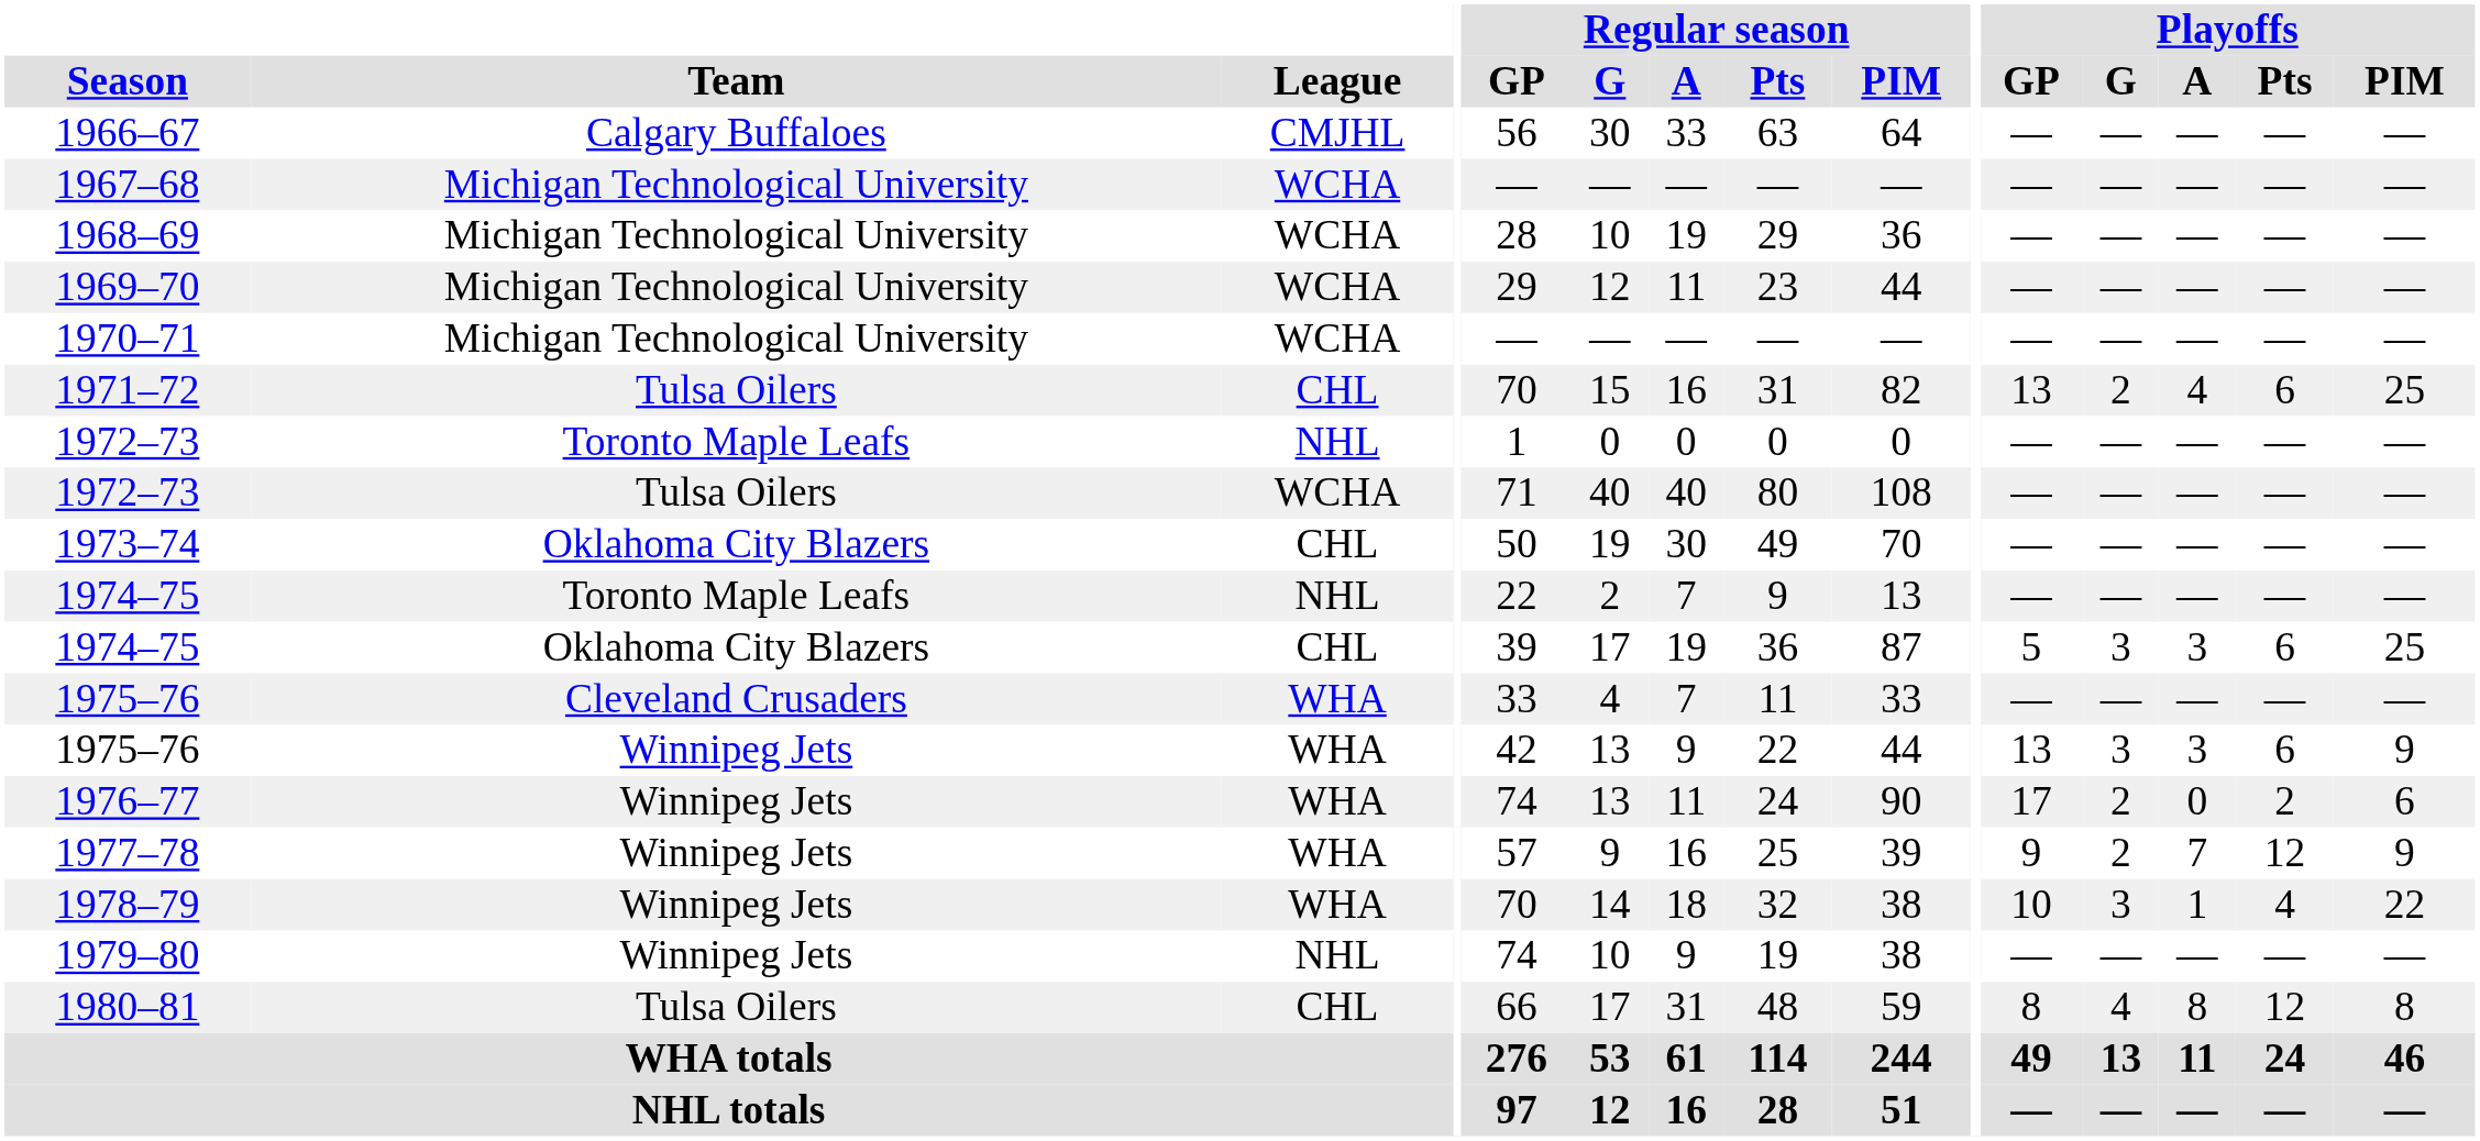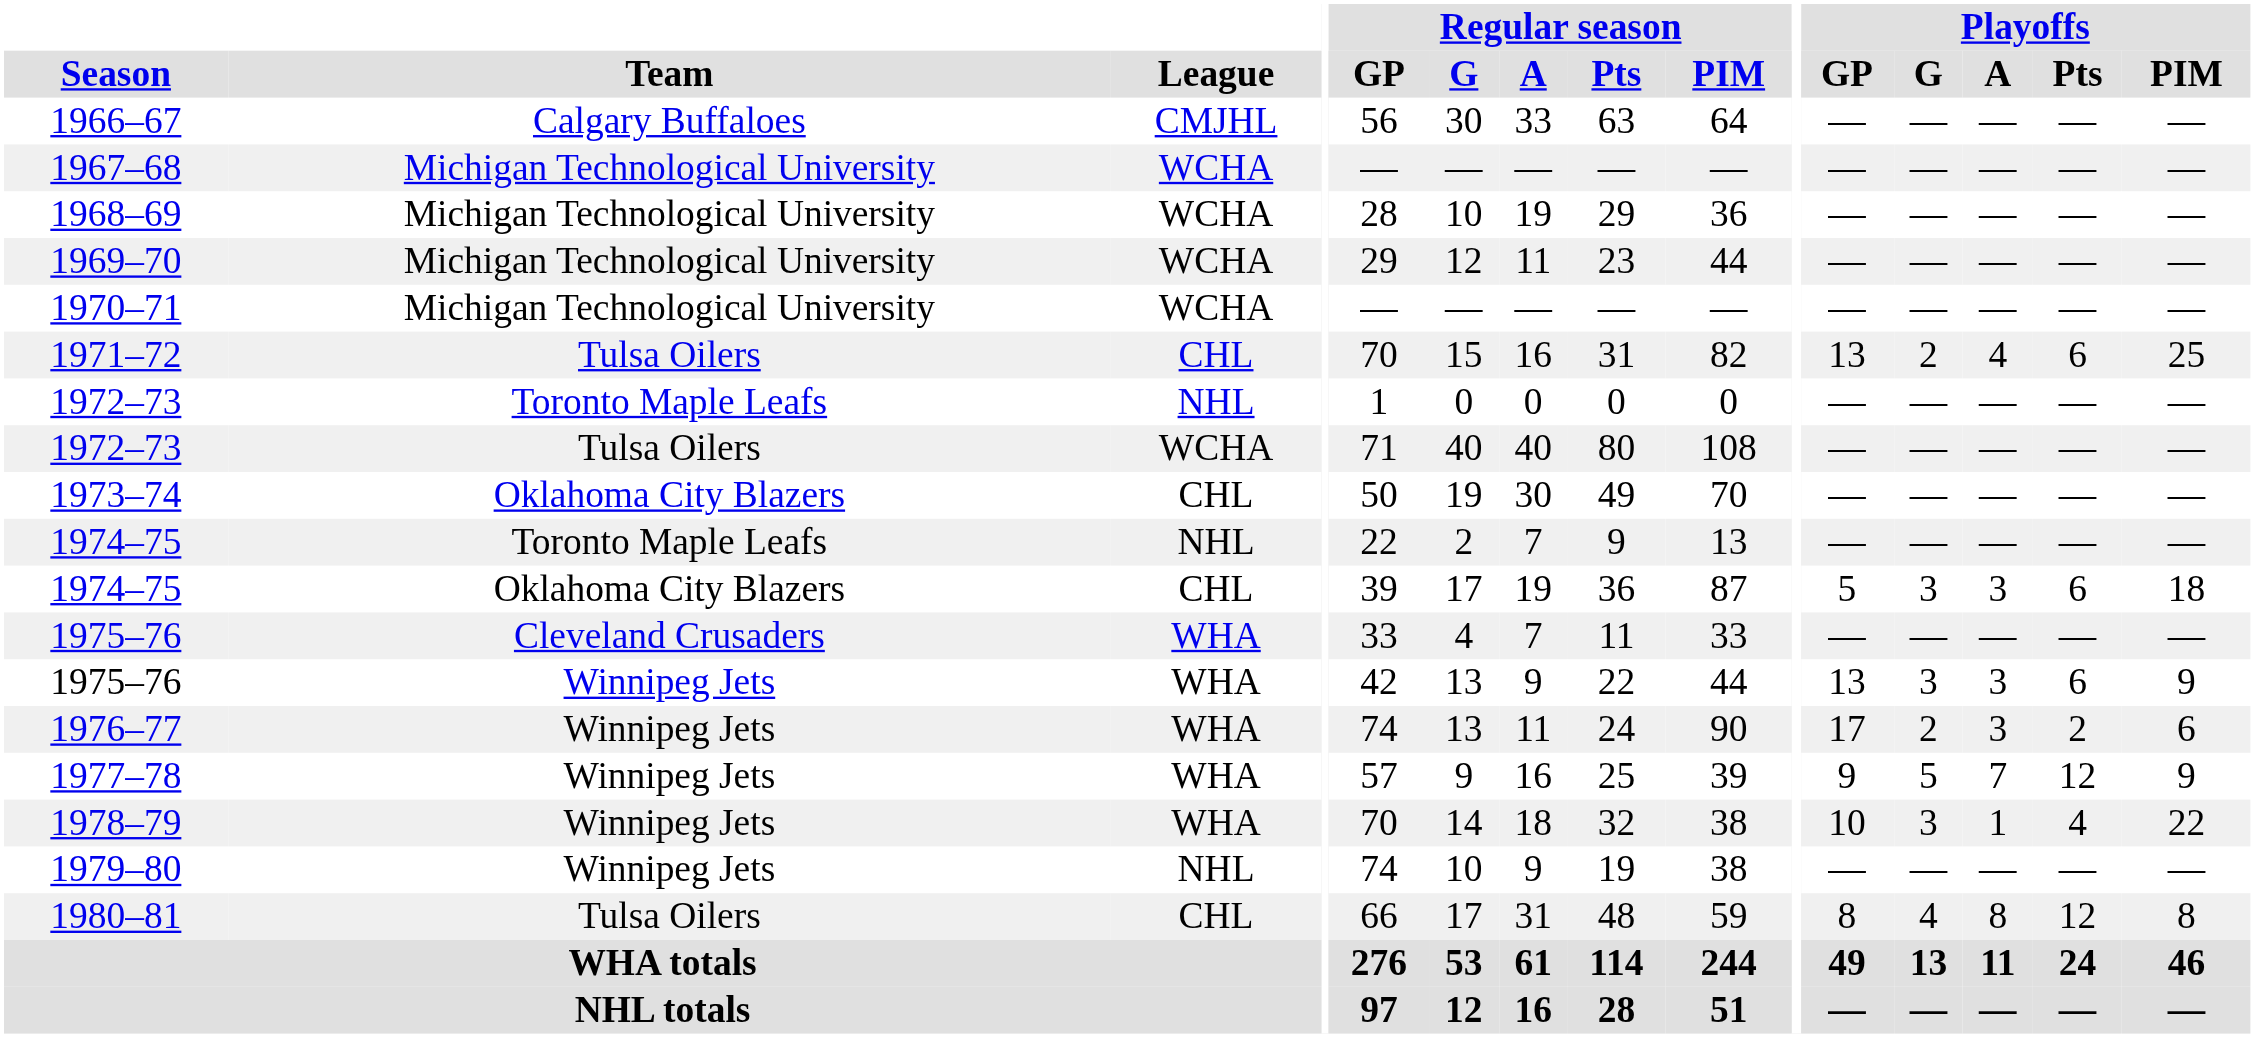1974–75 / Oklahoma City Blazers | Playoffs / PIM: 25 -> 18
1976–77 | Playoffs / A: 0 -> 3
1977–78 | Playoffs / G: 2 -> 5
